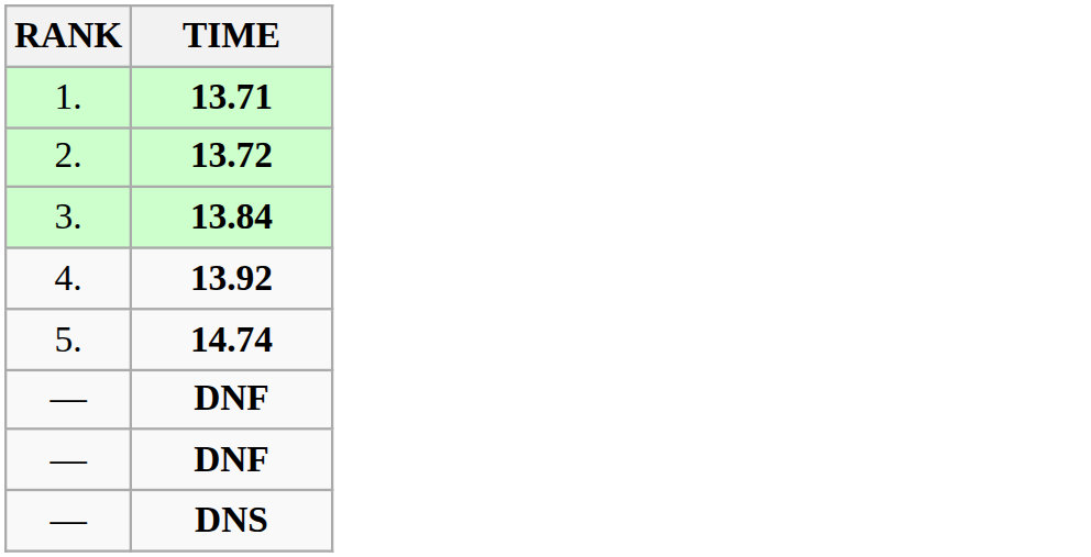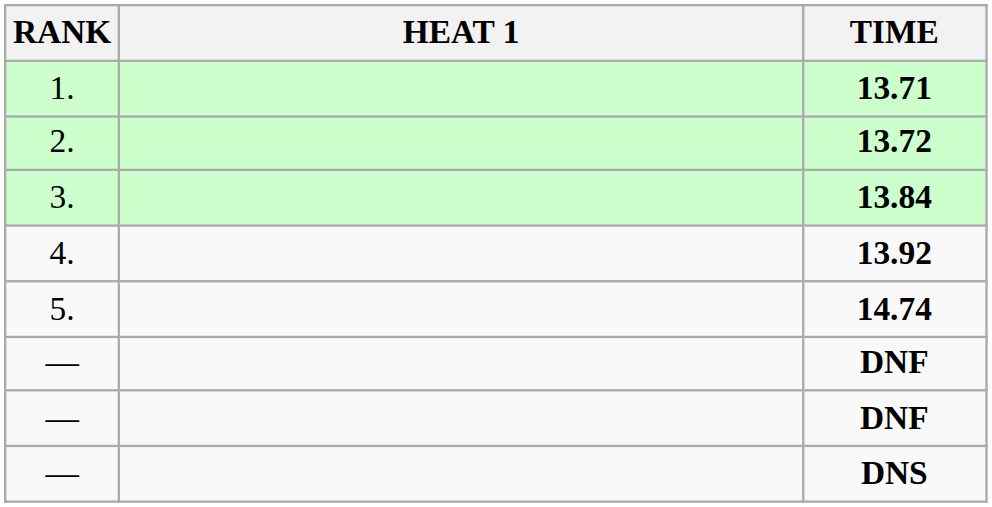+ column: HEAT 1
